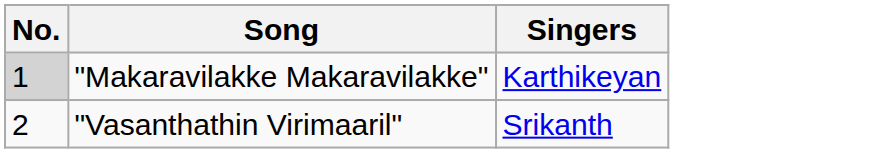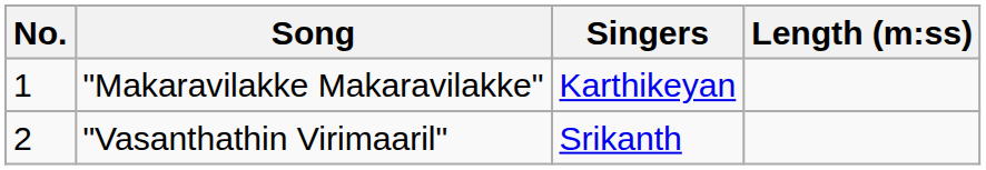+ column: Length (m:ss)
"Makaravilakke Makaravilakke" | No.: lightgrey background -> no background
